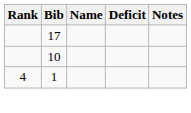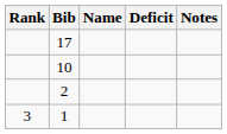+ row: 2
1 | Rank: 4 -> 3
